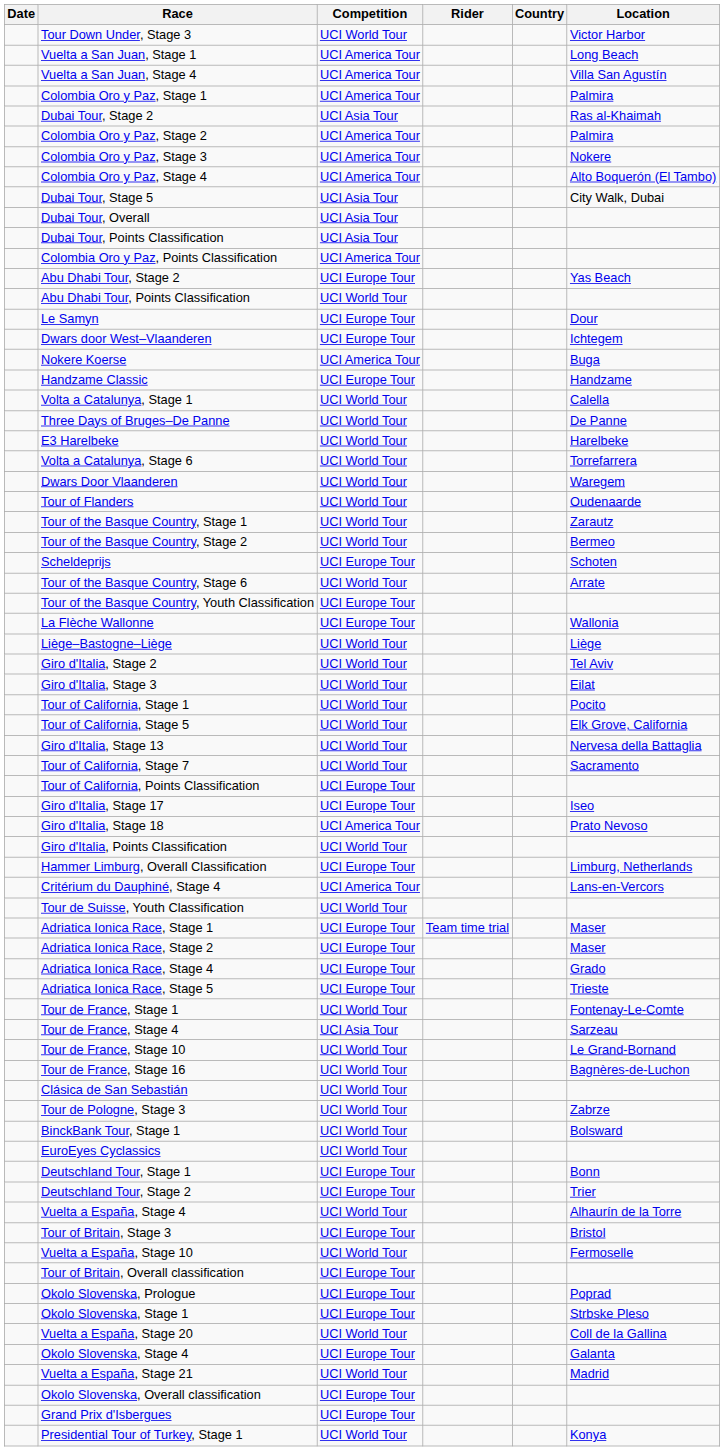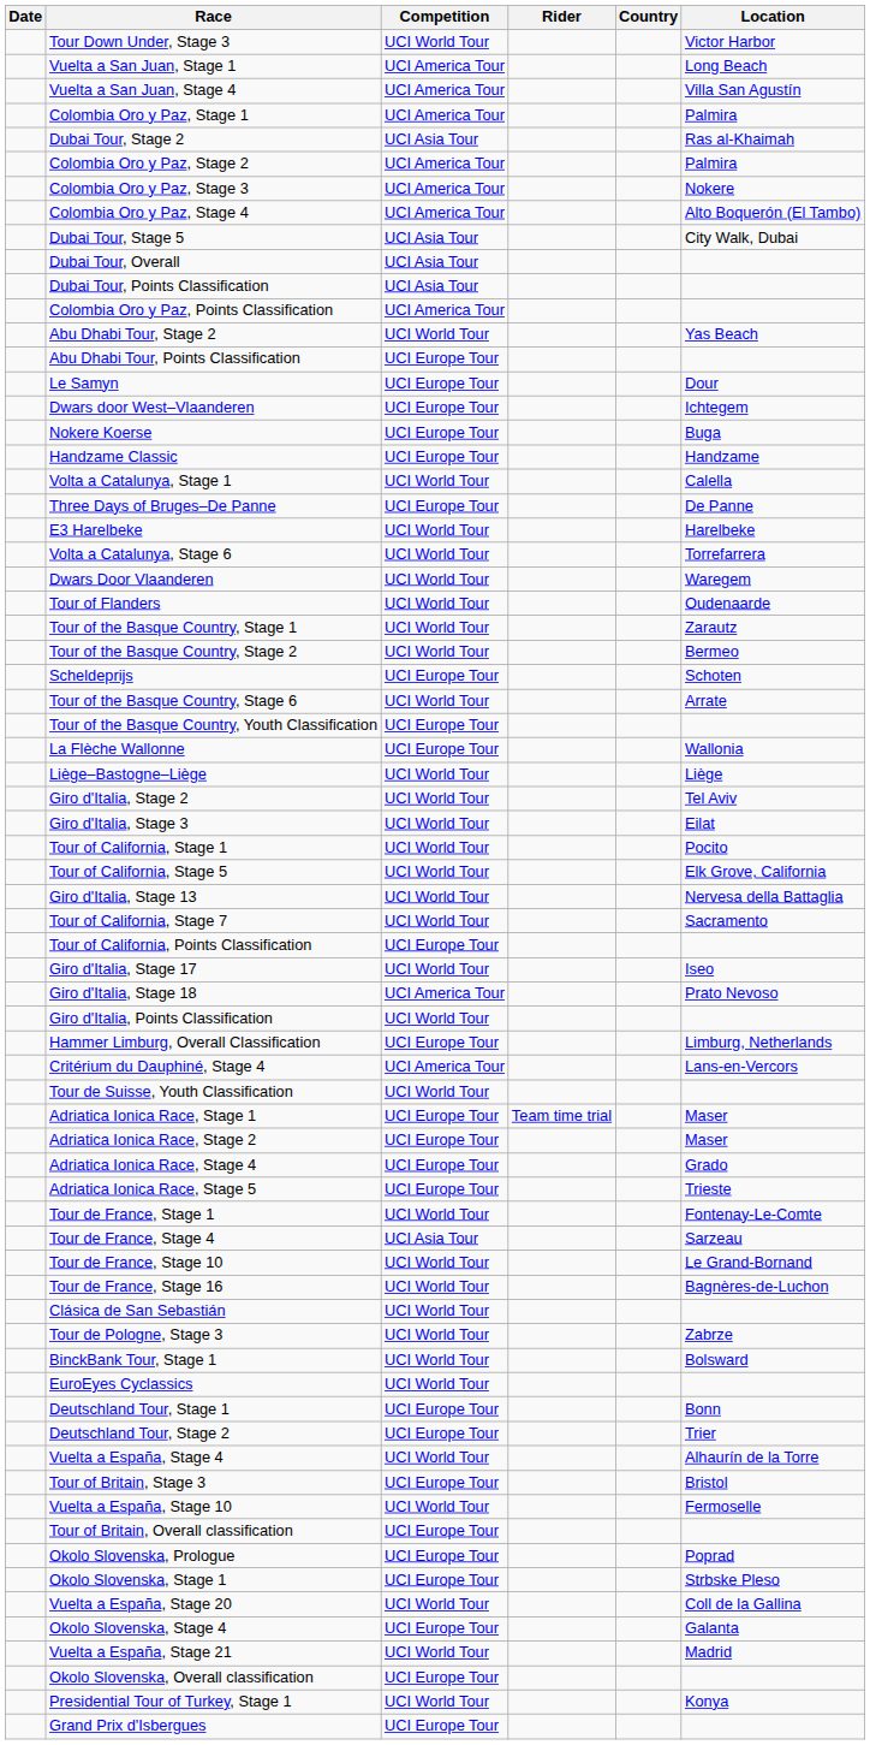Abu Dhabi Tour, Stage 2 | Competition: UCI Europe Tour -> UCI World Tour
Abu Dhabi Tour, Points Classification | Competition: UCI World Tour -> UCI Europe Tour
Nokere Koerse | Competition: UCI America Tour -> UCI Europe Tour
Three Days of Bruges–De Panne | Competition: UCI World Tour -> UCI Europe Tour
Giro d'Italia, Stage 17 | Competition: UCI Europe Tour -> UCI World Tour
rows swapped: Grand Prix d'Isbergues <-> Presidential Tour of Turkey, Stage 1
